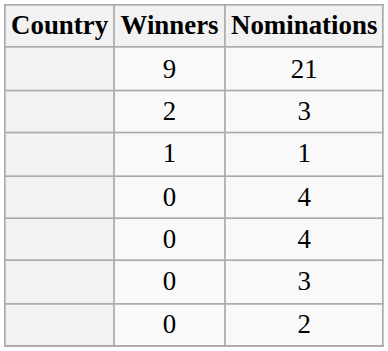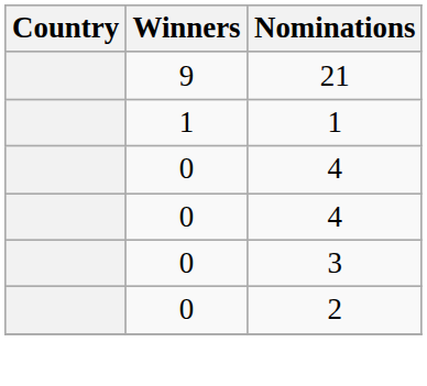- row: 2 | 3
